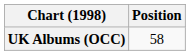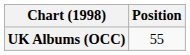UK Albums (OCC) | Position: 58 -> 55
